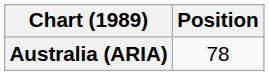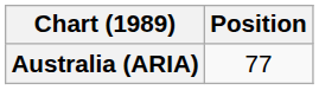Australia (ARIA) | Position: 78 -> 77
